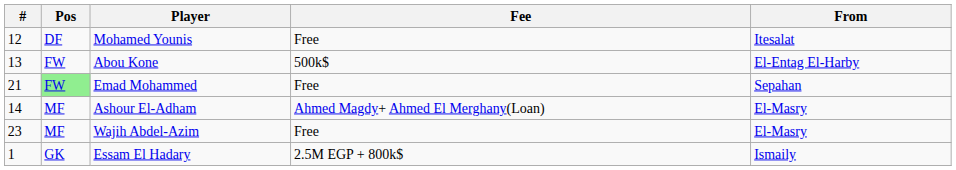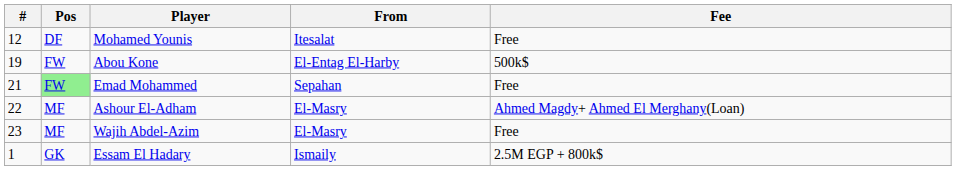columns swapped: From <-> Fee
Abou Kone | #: 13 -> 19
Ashour El-Adham | #: 14 -> 22
